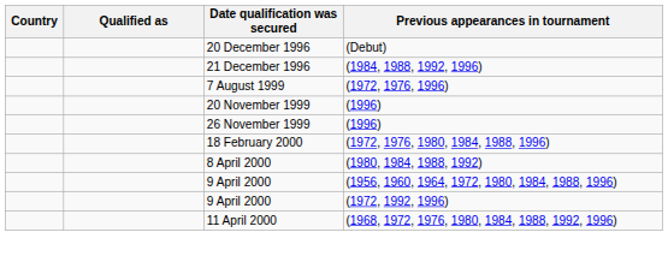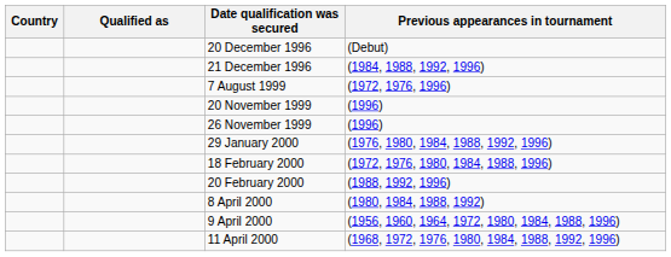+ row: 29 January 2000 | (1976, 1980, 1984, 1988, 1992, 1996)
+ row: 20 February 2000 | (1988, 1992, 1996)
- row: 9 April 2000 | (1972, 1992, 1996)
